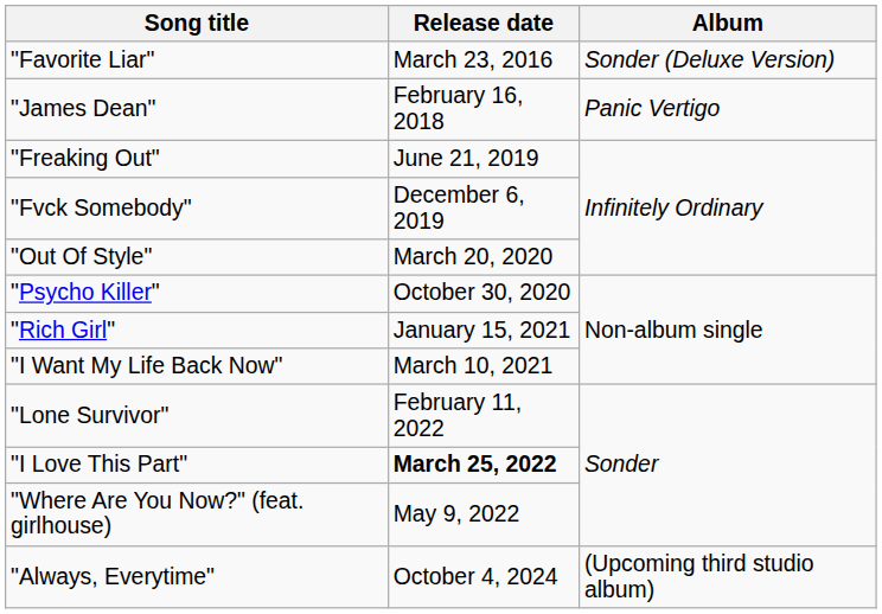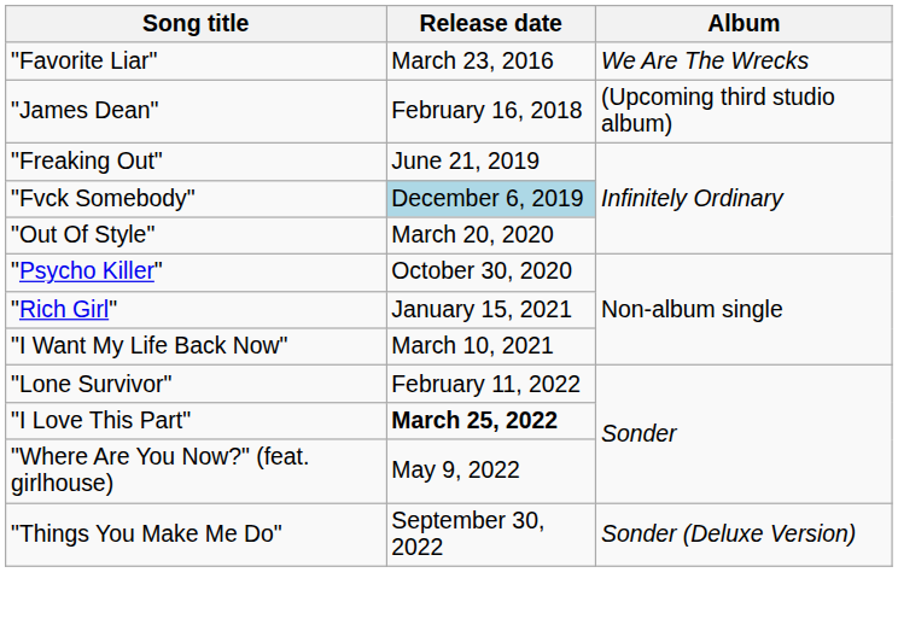"Favorite Liar" | Album: Sonder (Deluxe Version) -> We Are The Wrecks
"James Dean" | Album: Panic Vertigo -> (Upcoming third studio album)
"Fvck Somebody" | Release date: no background -> lightblue background
+ row: "Things You Make Me Do" | September 30, 2022 | Sonder (Deluxe Version)
- row: "Always, Everytime" | October 4, 2024 | (Upcoming third studio album)
